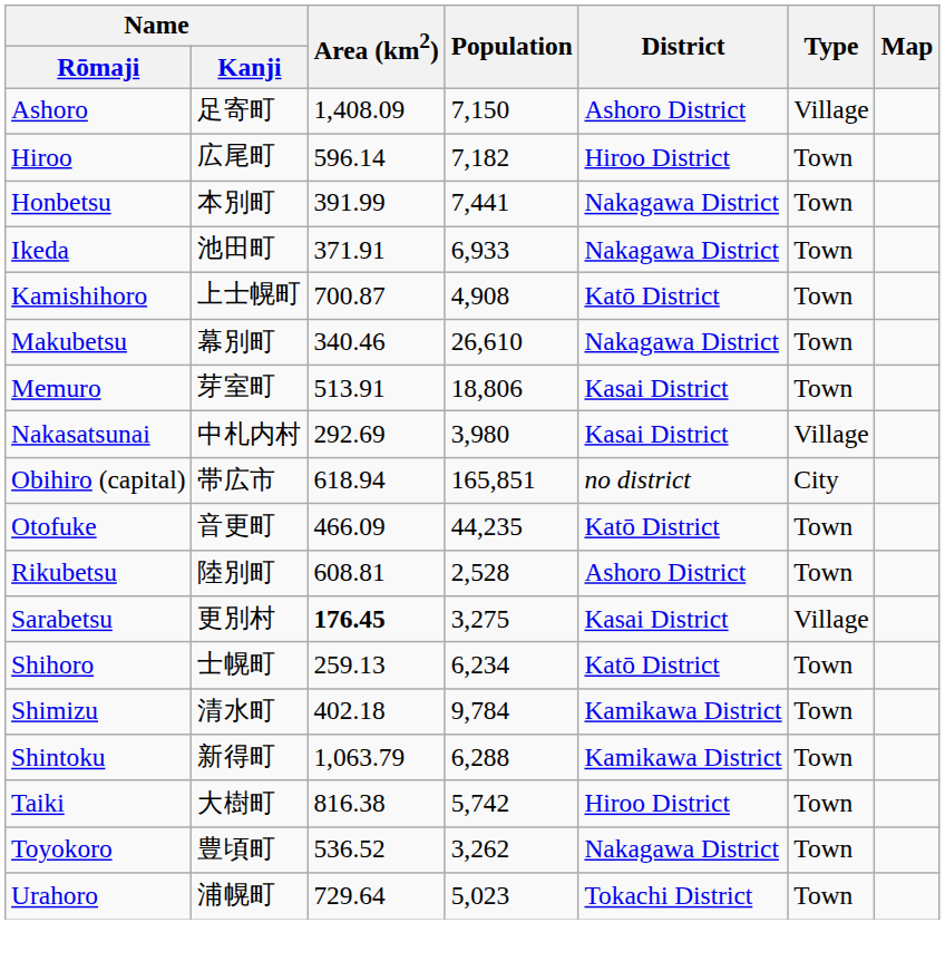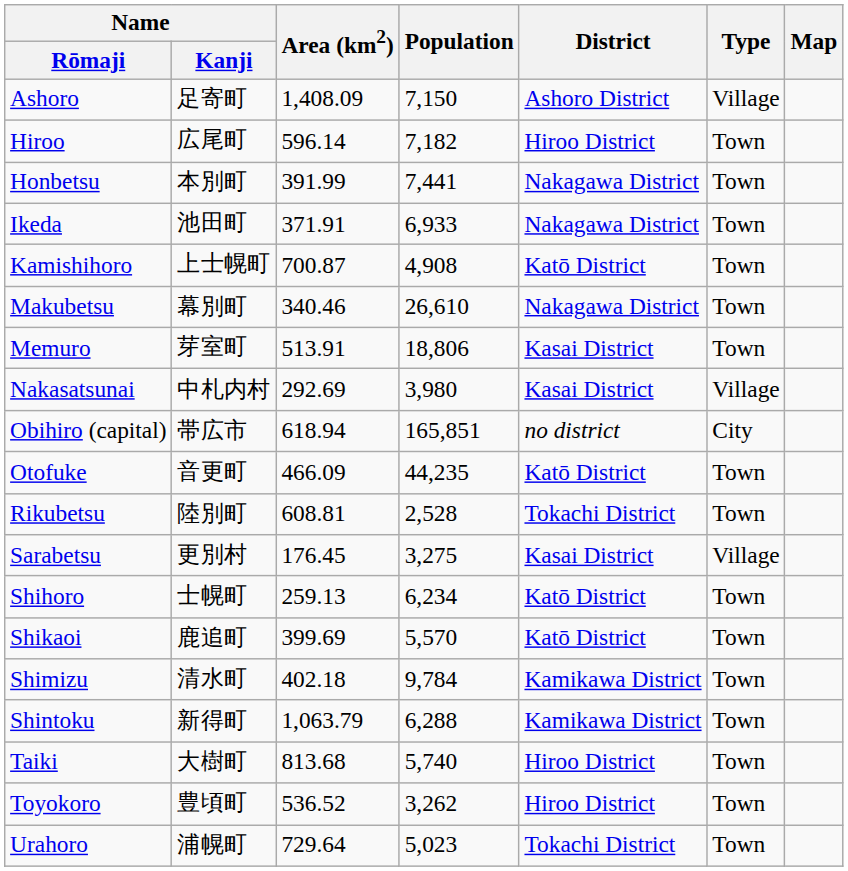Rikubetsu | District: Ashoro District -> Tokachi District
Sarabetsu | Area (km2): bold -> normal
+ row: Shikaoi | 鹿追町 | 399.69 | 5,570 | Katō District | Town
Taiki | Area (km2): 816.38 -> 813.68
Taiki | Population: 5,742 -> 5,740
Toyokoro | District: Nakagawa District -> Hiroo District
